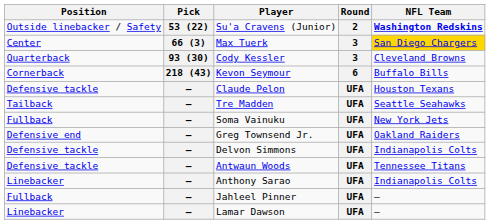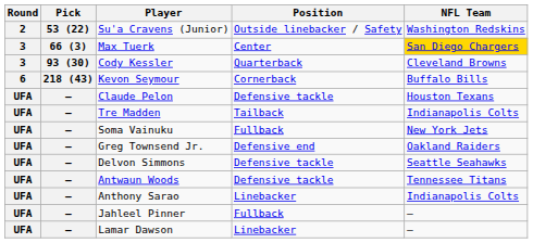columns swapped: Round <-> Position
Su'a Cravens (Junior) | NFL Team: bold -> normal
Tre Madden | NFL Team: Seattle Seahawks -> Indianapolis Colts
Delvon Simmons | NFL Team: Indianapolis Colts -> Seattle Seahawks
